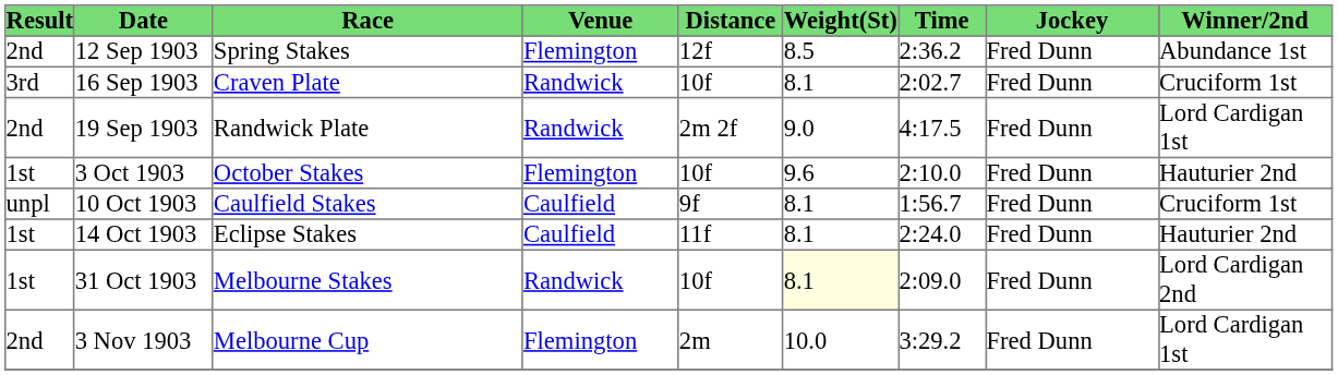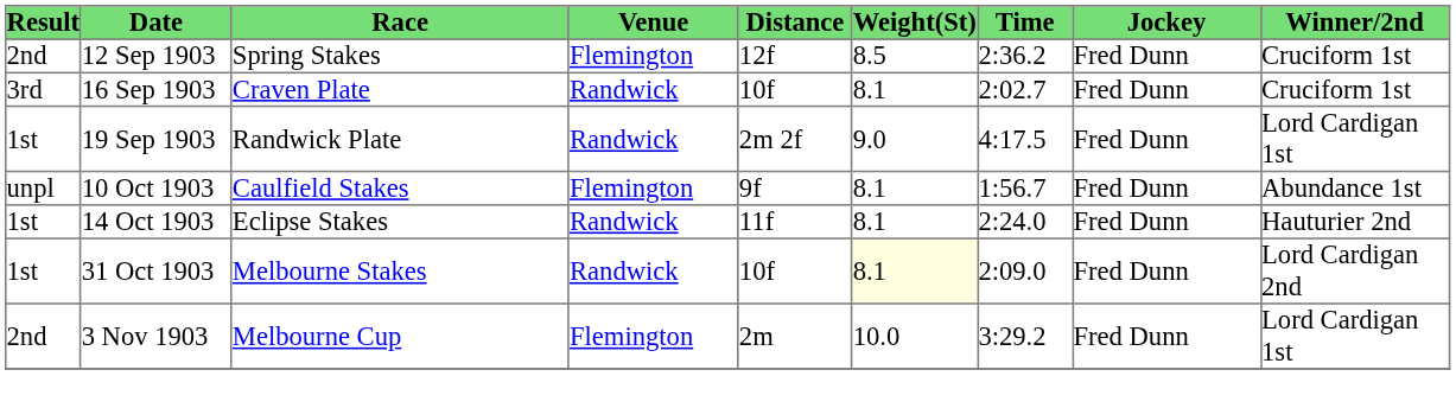12 Sep 1903 | column 9: Abundance 1st -> Cruciform 1st
19 Sep 1903 | column 1: 2nd -> 1st
- row: 1st | 3 Oct 1903 | October Stakes | Flemington | 10f | 9.6 | 2:10.0 | Fred Dunn | Hauturier 2nd
10 Oct 1903 | column 4: Caulfield -> Flemington
10 Oct 1903 | column 9: Cruciform 1st -> Abundance 1st
14 Oct 1903 | column 4: Caulfield -> Randwick
